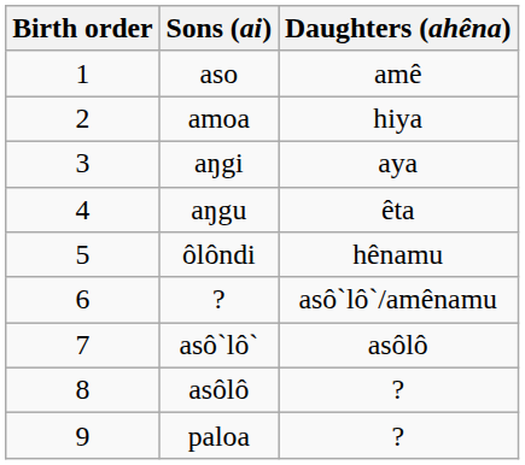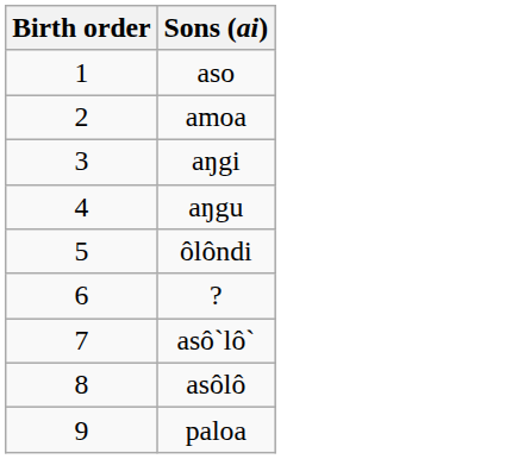- column: Daughters (ahêna) | amê | hiya | aya | êta | hênamu | asô`lô`/amênamu | asôlô | ? | ?
